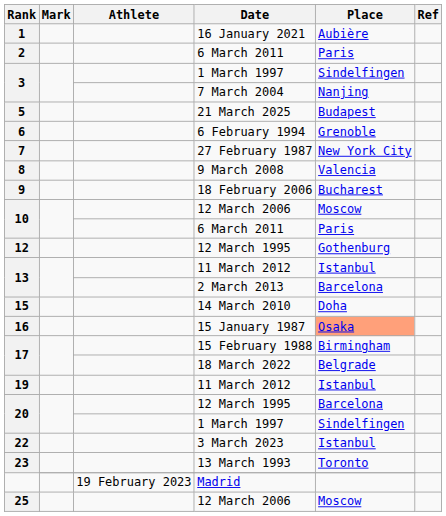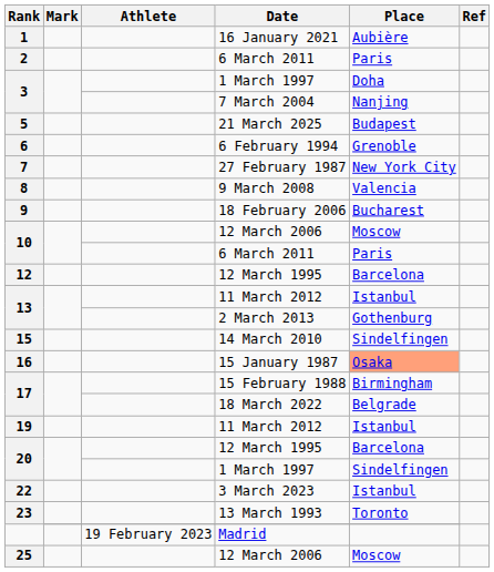3 / 1 March 1997 | Place: Sindelfingen -> Doha
12 | Place: Gothenburg -> Barcelona
13 / 2 March 2013 | Place: Barcelona -> Gothenburg
15 | Place: Doha -> Sindelfingen
